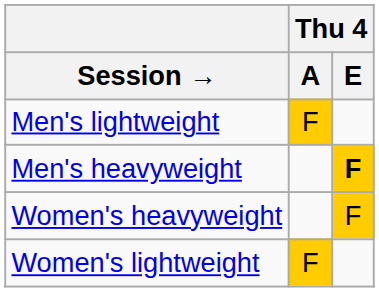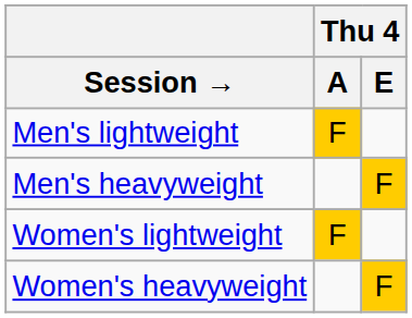Men's heavyweight | Thu 4 / E: bold -> normal
rows swapped: Women's lightweight <-> Women's heavyweight
